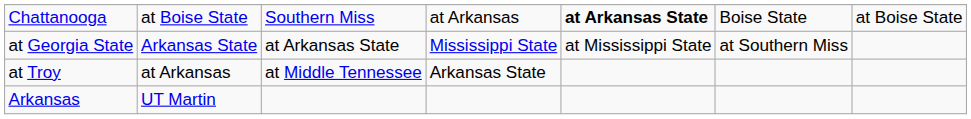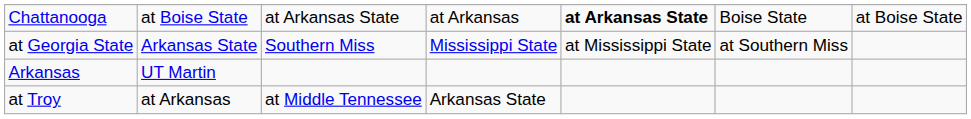Chattanooga | column 3: Southern Miss -> at Arkansas State
at Georgia State | column 3: at Arkansas State -> Southern Miss
rows swapped: at Troy <-> Arkansas
